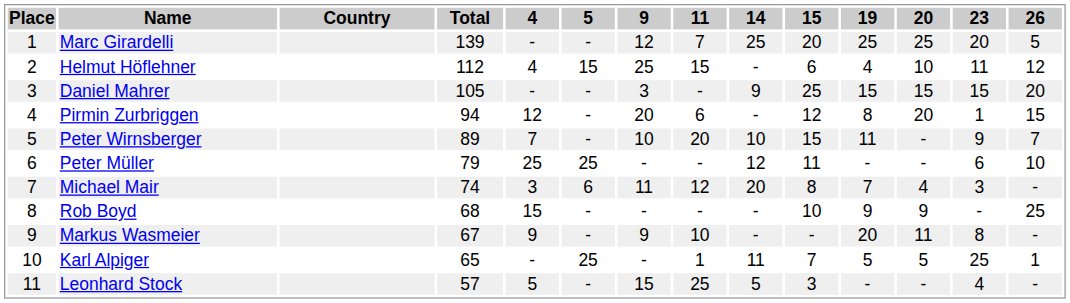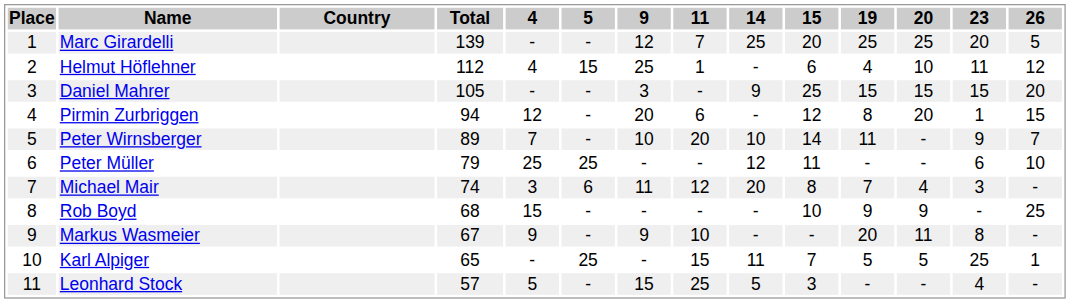Helmut Höflehner | 11: 15 -> 1
Peter Wirnsberger | 15: 15 -> 14
Karl Alpiger | 11: 1 -> 15
